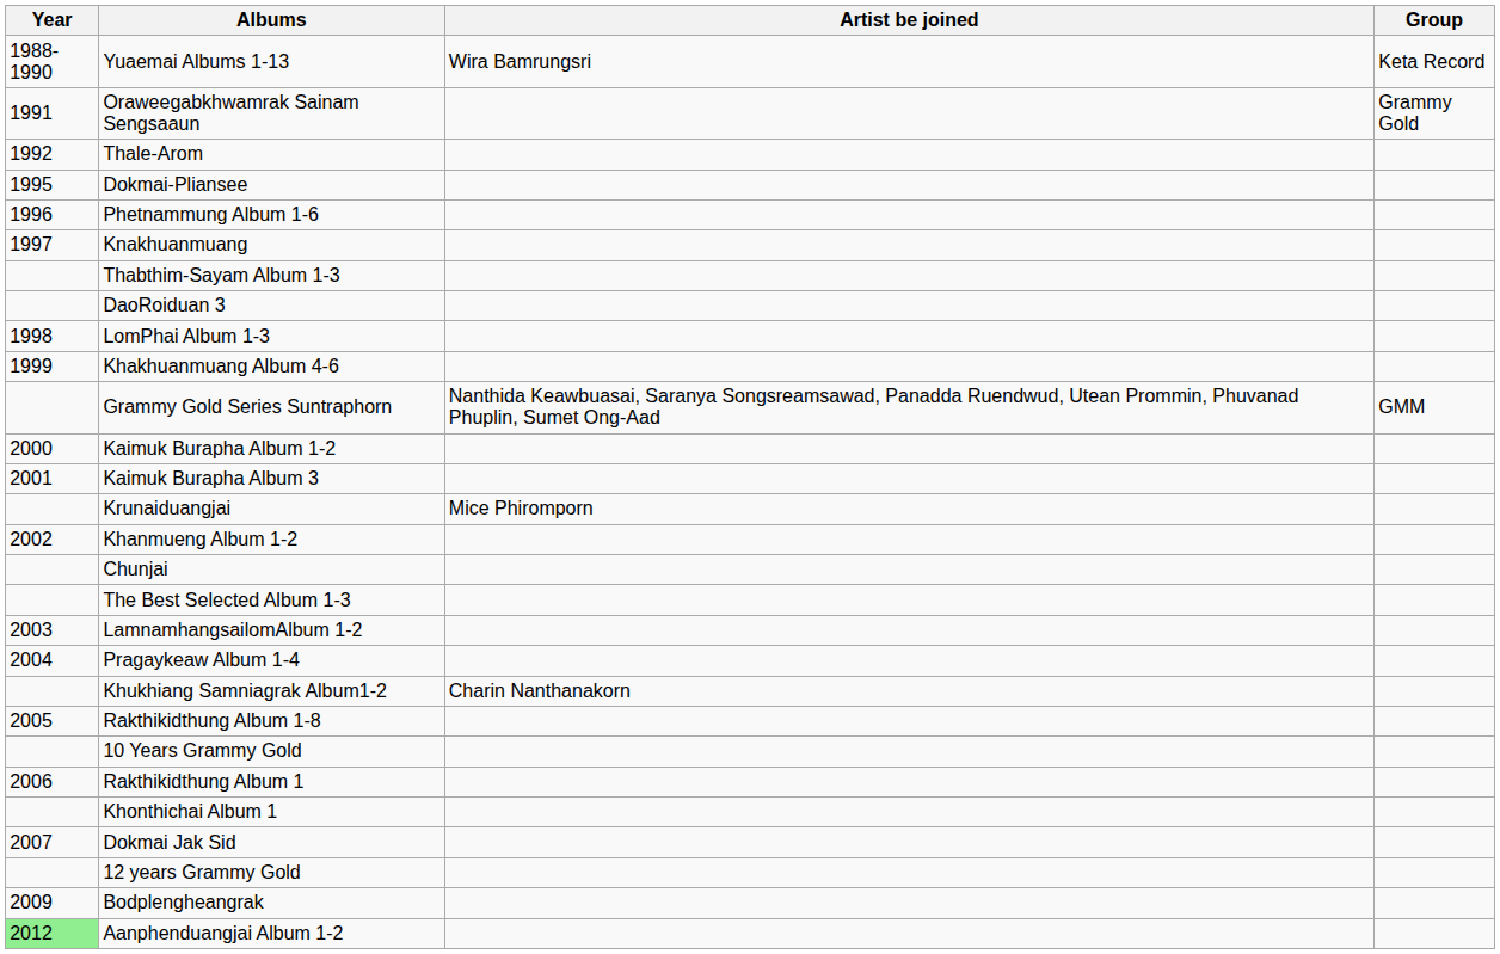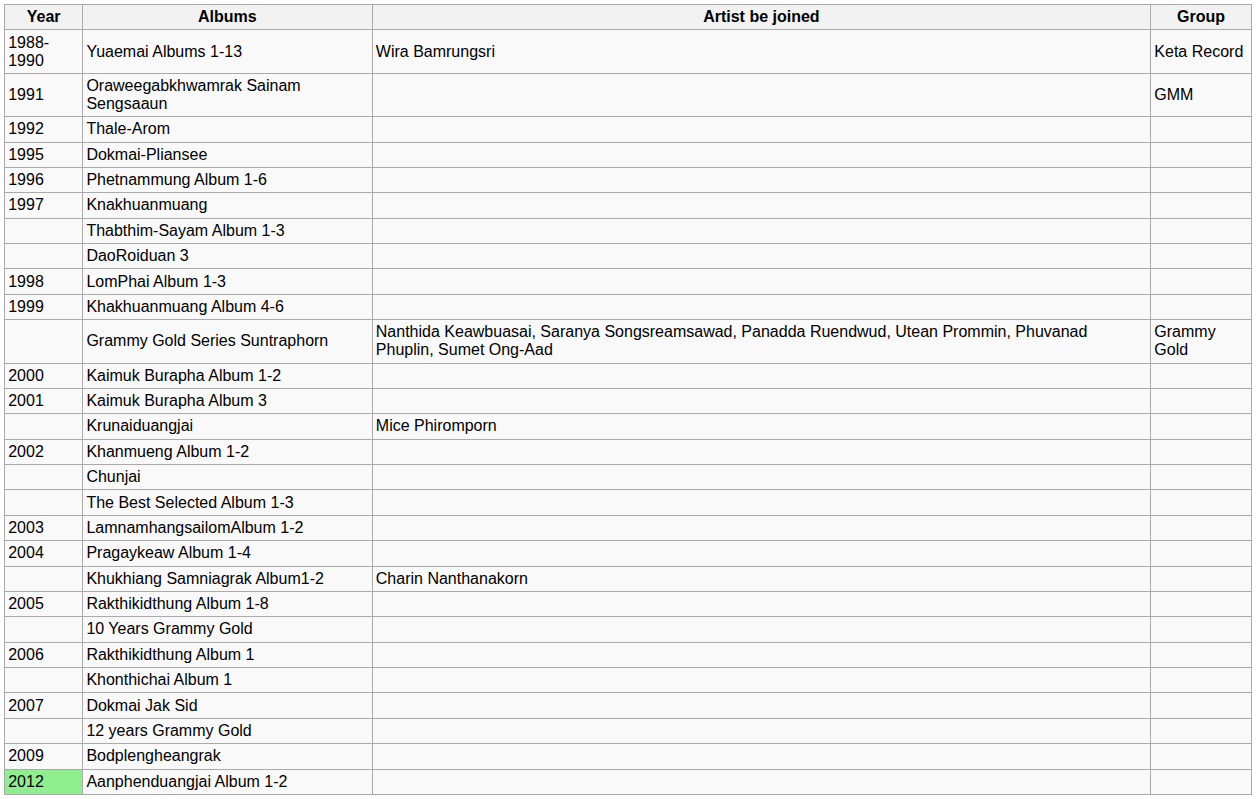Oraweegabkhwamrak Sainam Sengsaaun | Group: Grammy Gold -> GMM
Grammy Gold Series Suntraphorn | Group: GMM -> Grammy Gold
